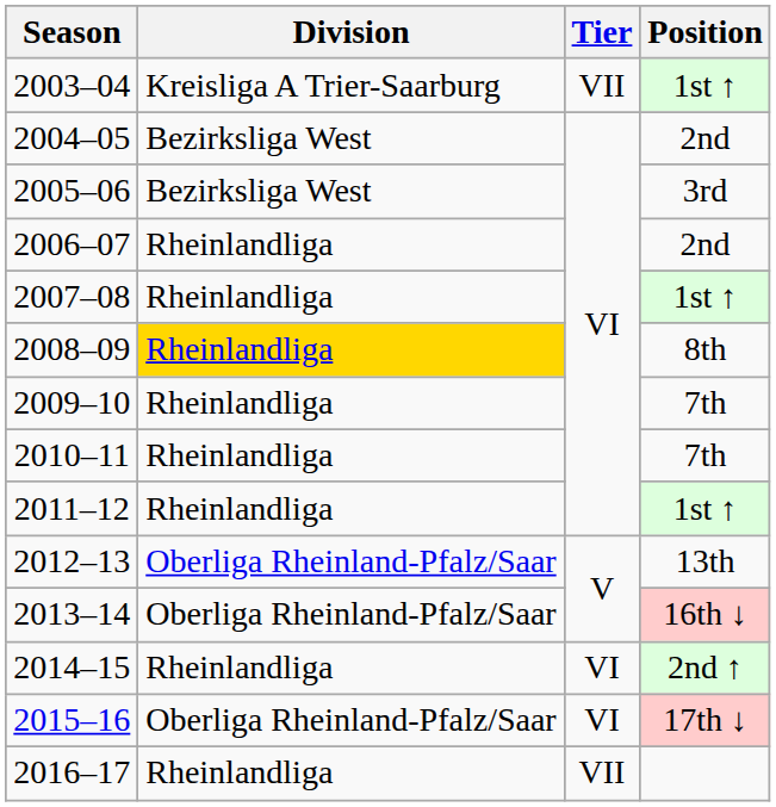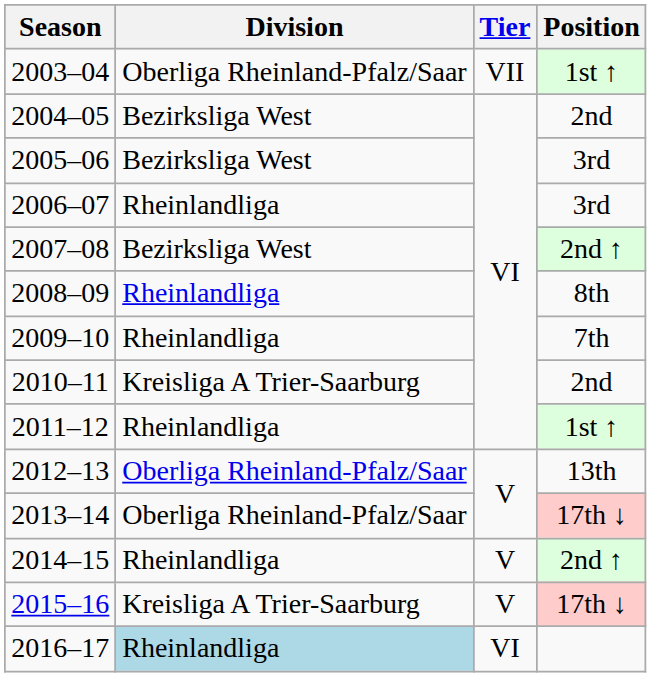2003–04 | Division: Kreisliga A Trier-Saarburg -> Oberliga Rheinland-Pfalz/Saar
2006–07 | Position: 2nd -> 3rd
2007–08 | Division: Rheinlandliga -> Bezirksliga West
2007–08 | Position: 1st ↑ -> 2nd ↑
2008–09 | Division: gold background -> no background
2010–11 | Division: Rheinlandliga -> Kreisliga A Trier-Saarburg
2010–11 | Position: 7th -> 2nd
2013–14 | Position: 16th ↓ -> 17th ↓
2014–15 | Tier: VI -> V
2015–16 | Division: Oberliga Rheinland-Pfalz/Saar -> Kreisliga A Trier-Saarburg
2015–16 | Tier: VI -> V
2016–17 | Division: no background -> lightblue background
2016–17 | Tier: VII -> VI
